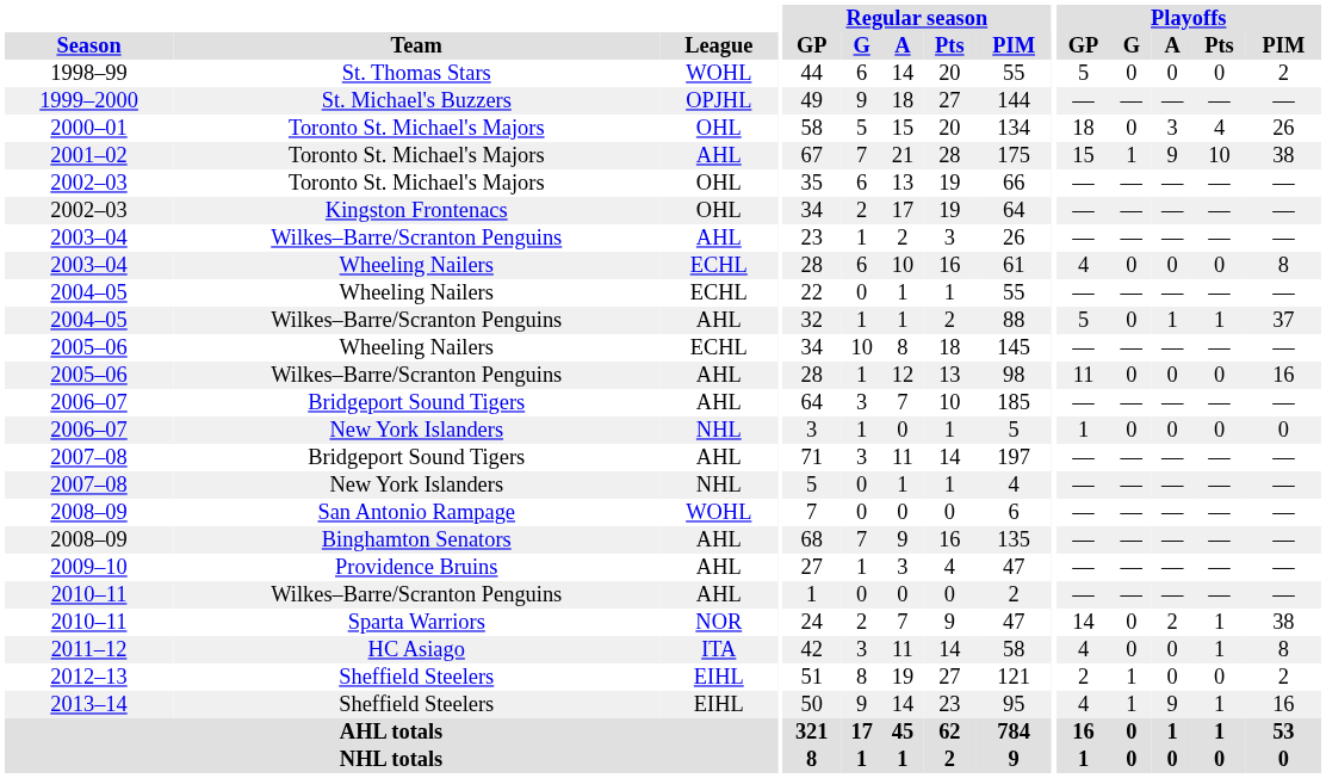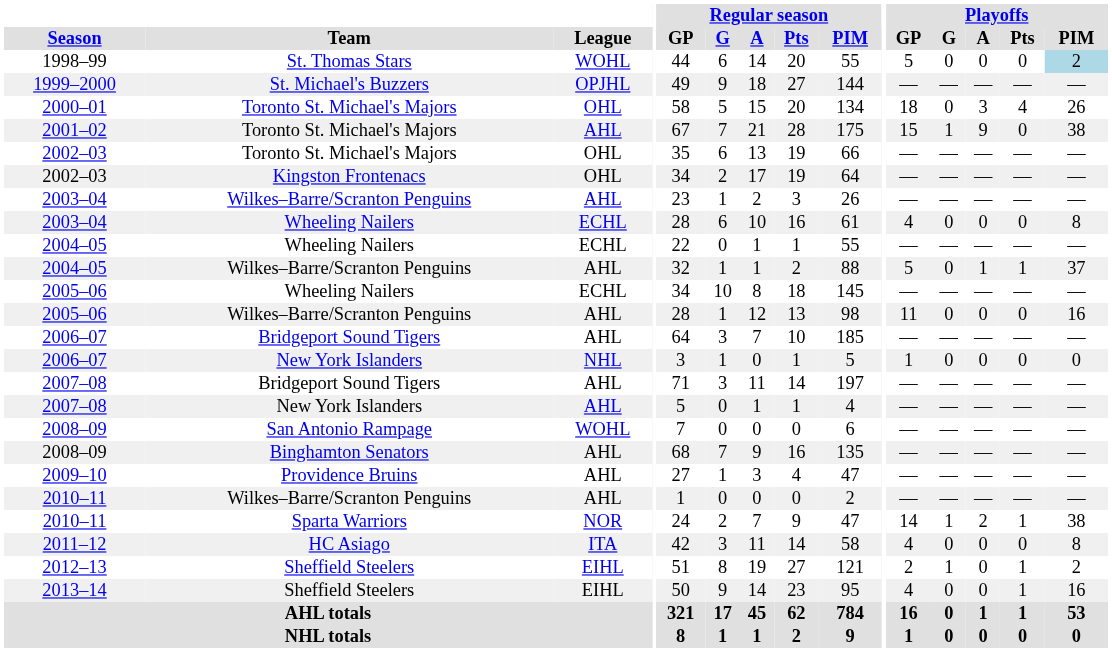1998–99 | Playoffs / PIM: no background -> lightblue background
2001–02 | Playoffs / Pts: 10 -> 0
2007–08 / New York Islanders | League: NHL -> AHL
2010–11 / Sparta Warriors | Playoffs / G: 0 -> 1
2011–12 | Playoffs / Pts: 1 -> 0
2012–13 | Playoffs / Pts: 0 -> 1
2013–14 | Playoffs / G: 1 -> 0
2013–14 | Playoffs / A: 9 -> 0
